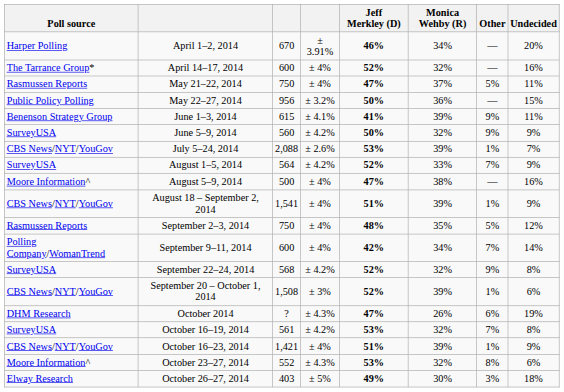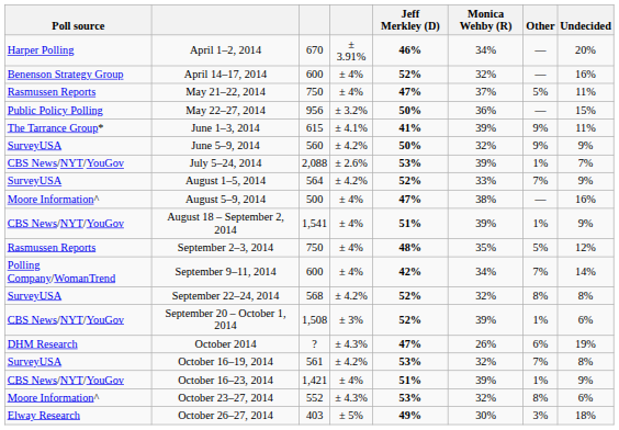April 14–17, 2014 | Poll source: The Tarrance Group* -> Benenson Strategy Group
June 1–3, 2014 | Poll source: Benenson Strategy Group -> The Tarrance Group*
September 22–24, 2014 | Other: 9% -> 8%
